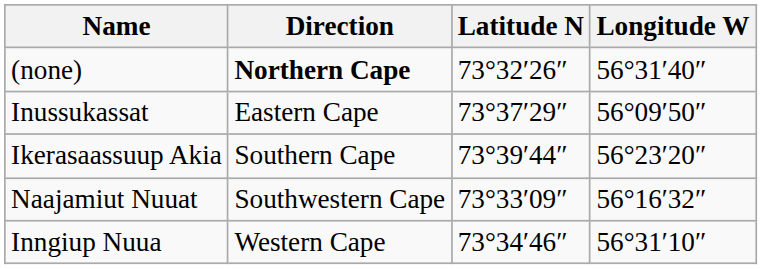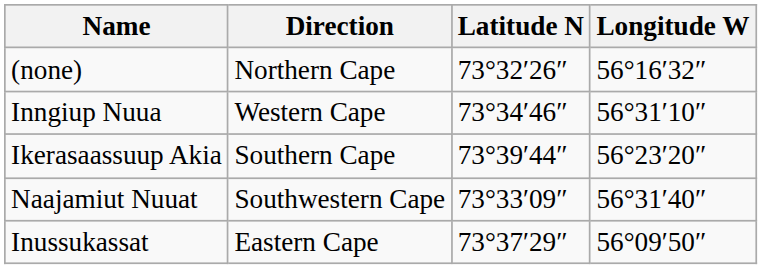(none) | Direction: bold -> normal
(none) | Longitude W: 56°31′40″ -> 56°16′32″
rows swapped: Inussukassat <-> Inngiup Nuua
Naajamiut Nuuat | Longitude W: 56°16′32″ -> 56°31′40″
